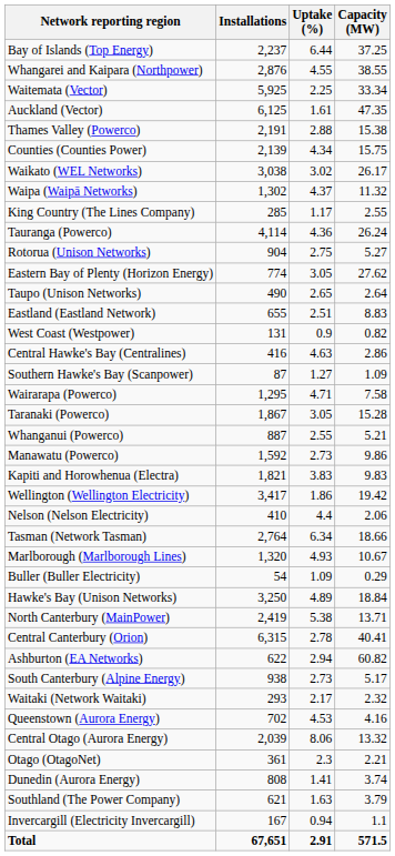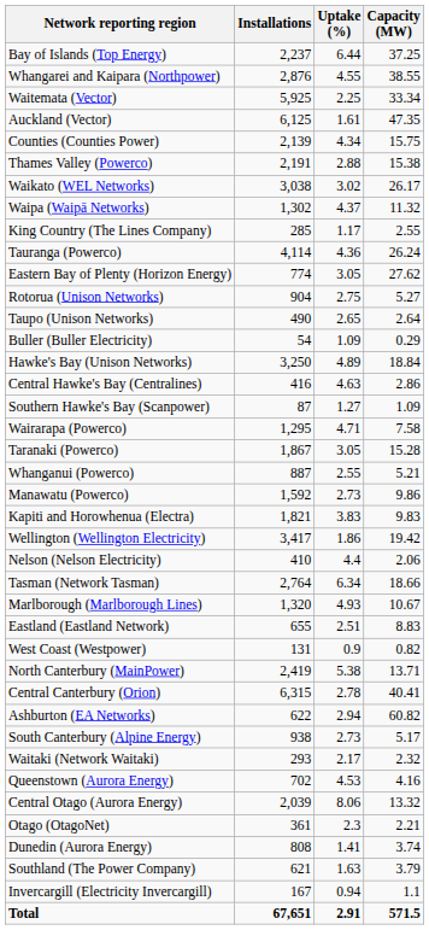rows swapped: Counties (Counties Power) <-> Thames Valley (Powerco)
rows swapped: Rotorua (Unison Networks) <-> Eastern Bay of Plenty (Horizon Energy)
rows swapped: Eastland (Eastland Network) <-> Buller (Buller Electricity)
rows swapped: Hawke's Bay (Unison Networks) <-> West Coast (Westpower)
